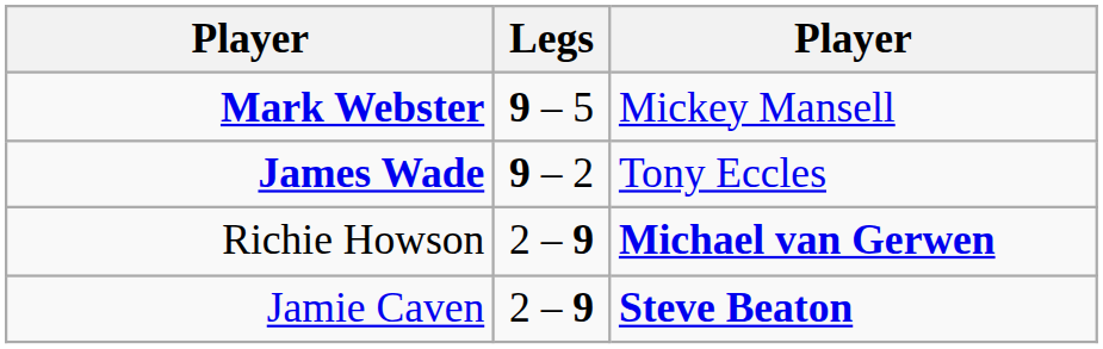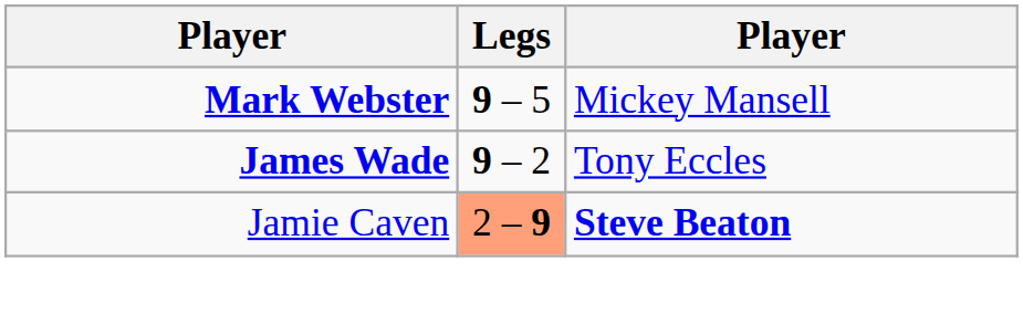- row: Richie Howson | 2 – 9 | Michael van Gerwen
Jamie Caven | Legs: no background -> lightsalmon background
